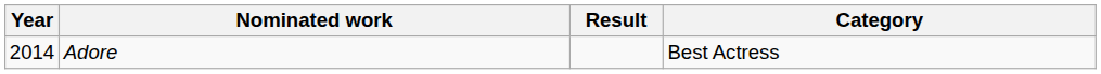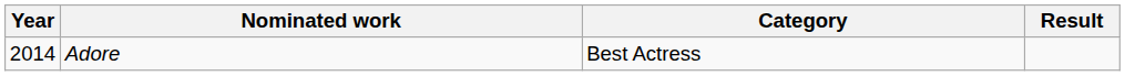columns swapped: Category <-> Result
